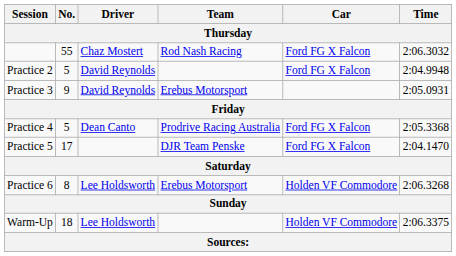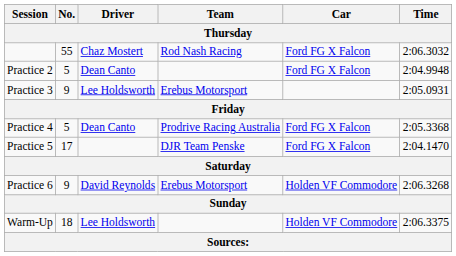Practice 2 | Driver: David Reynolds -> Dean Canto
Practice 3 | Driver: David Reynolds -> Lee Holdsworth
Practice 6 | No.: 8 -> 9
Practice 6 | Driver: Lee Holdsworth -> David Reynolds
